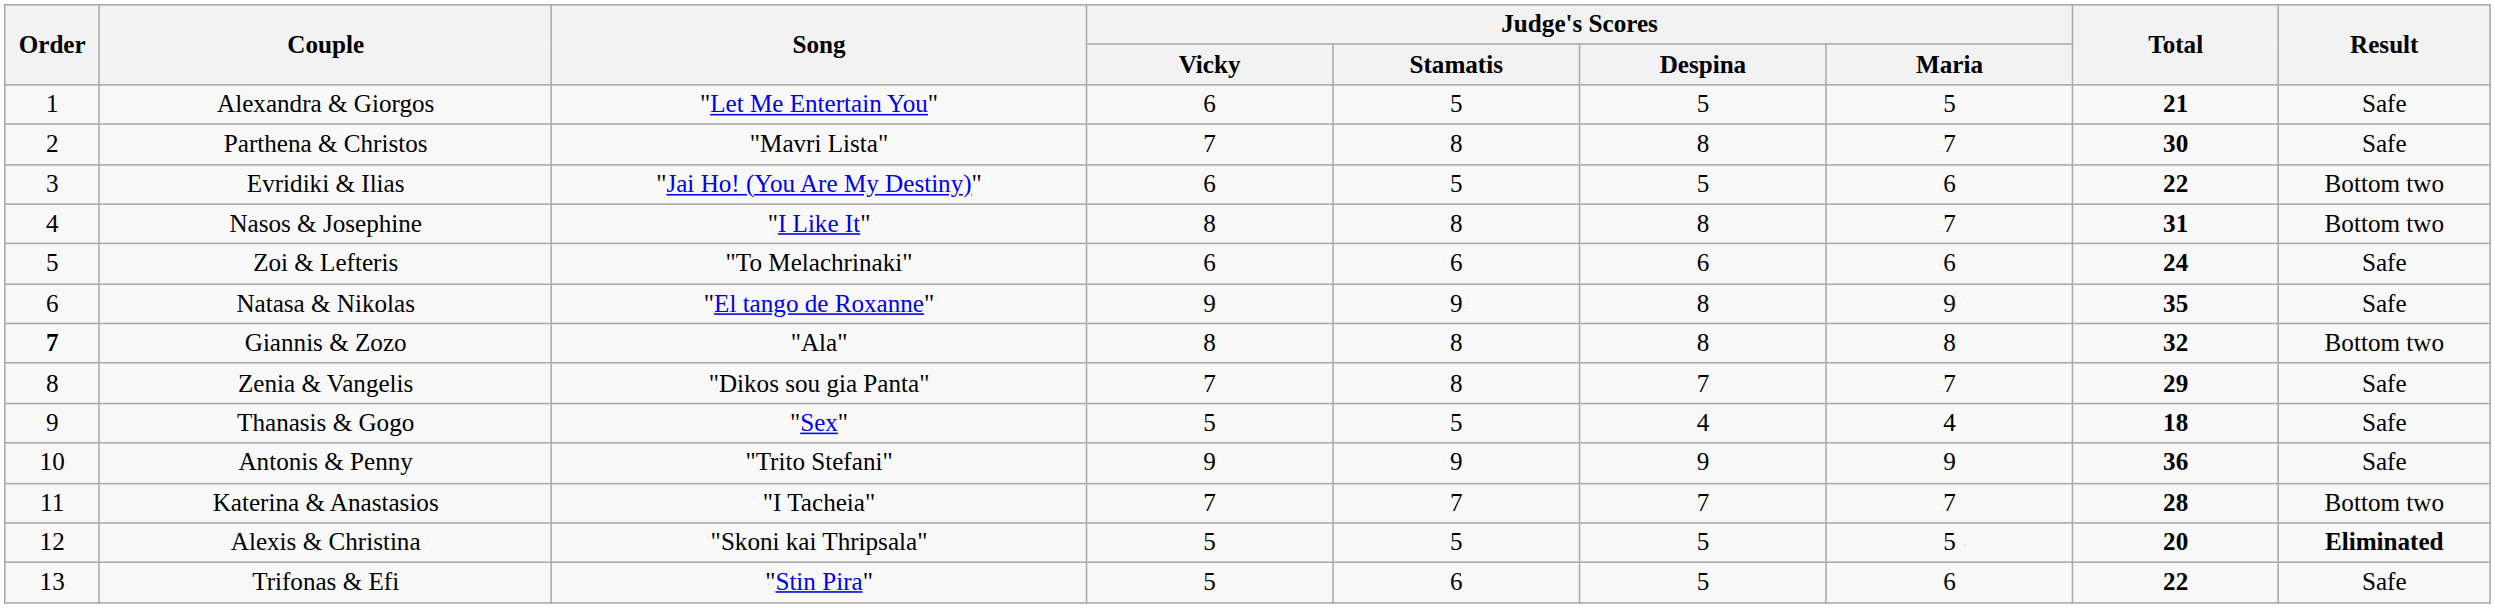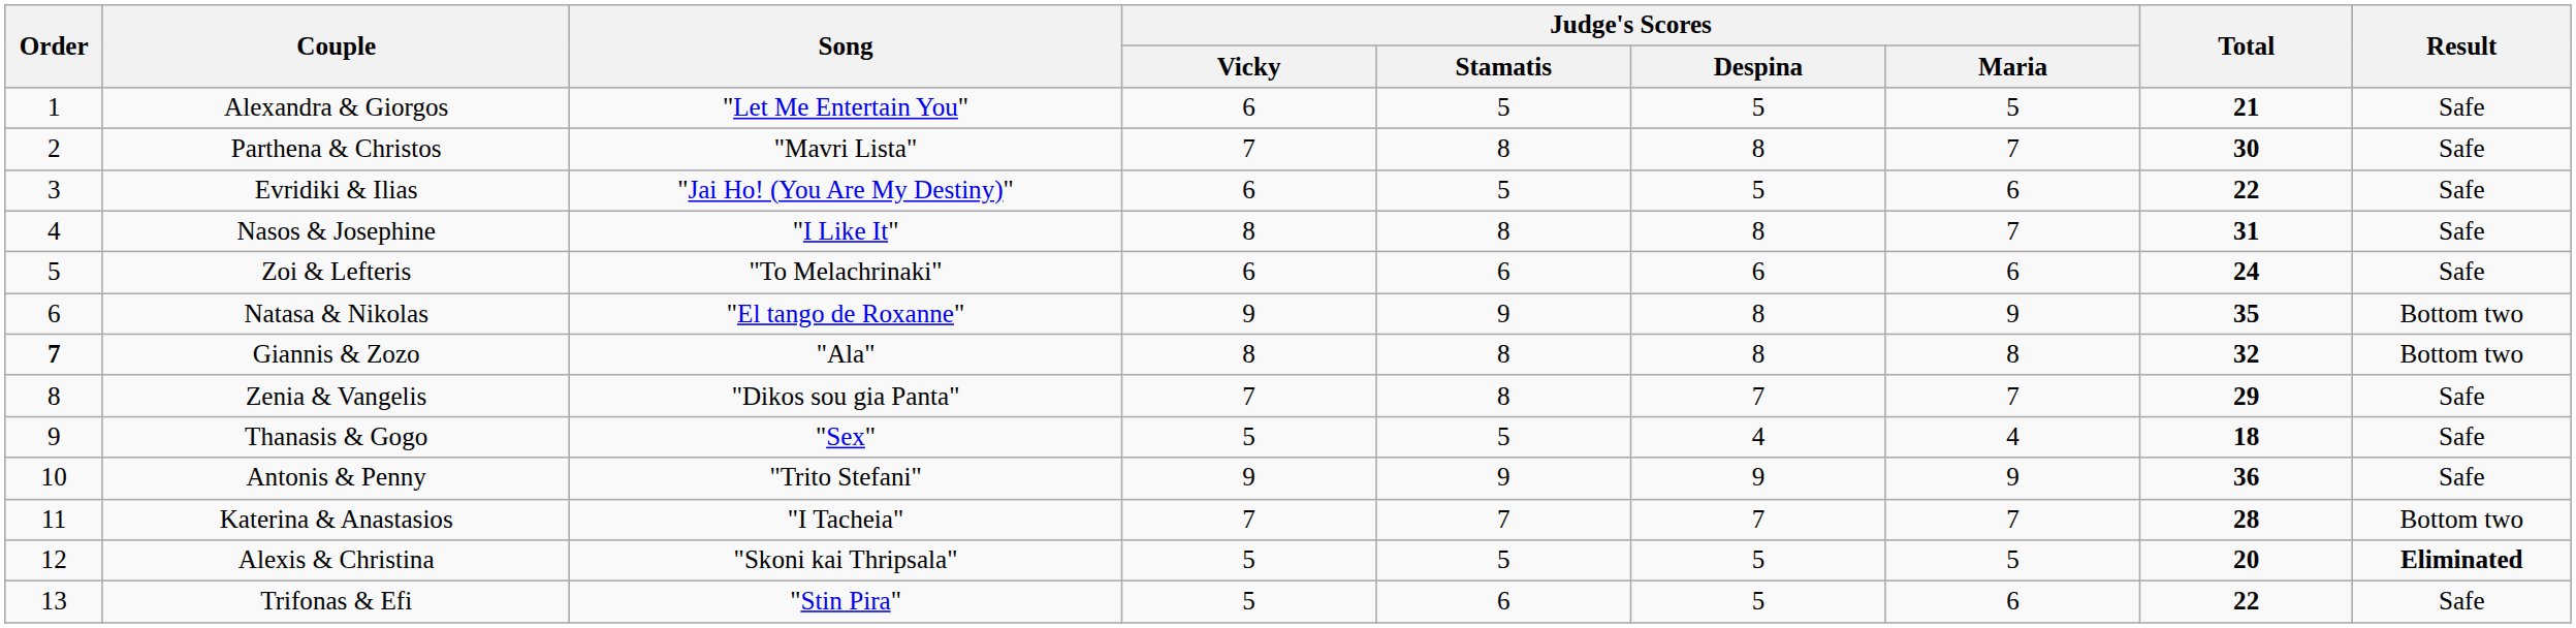Evridiki & Ilias | Result: Bottom two -> Safe
Nasos & Josephine | Result: Bottom two -> Safe
Natasa & Nikolas | Result: Safe -> Bottom two
